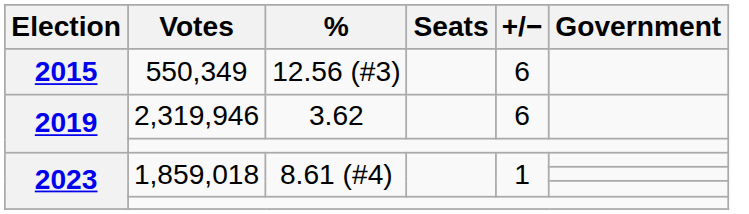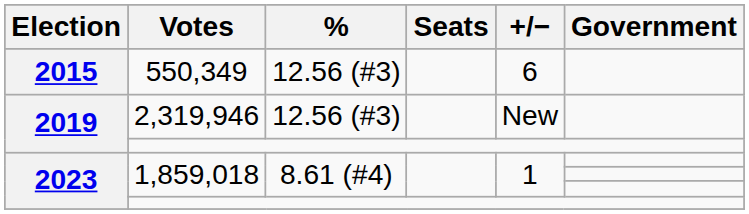2,319,946 | %: 3.62 -> 12.56 (#3)
2,319,946 | +/−: 6 -> New
